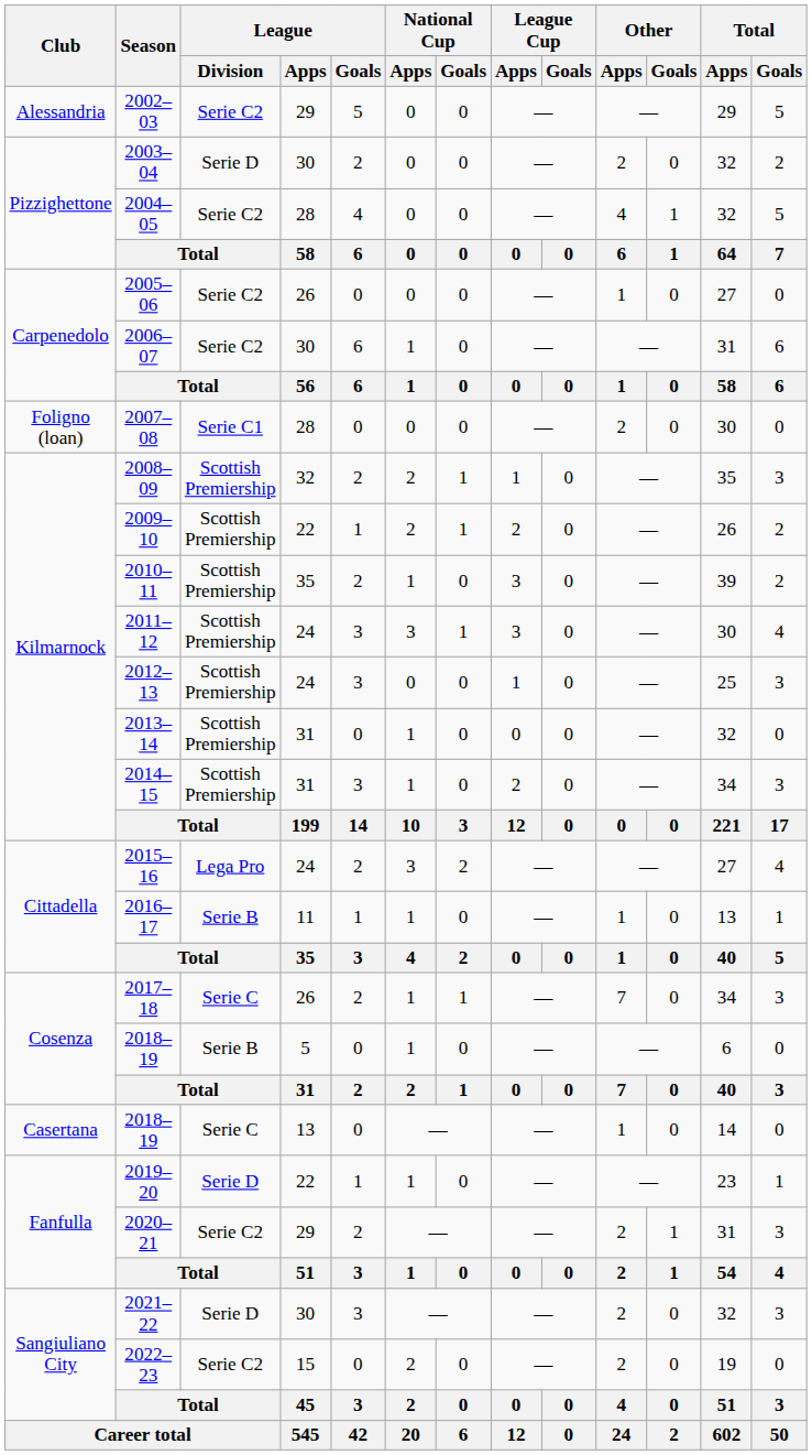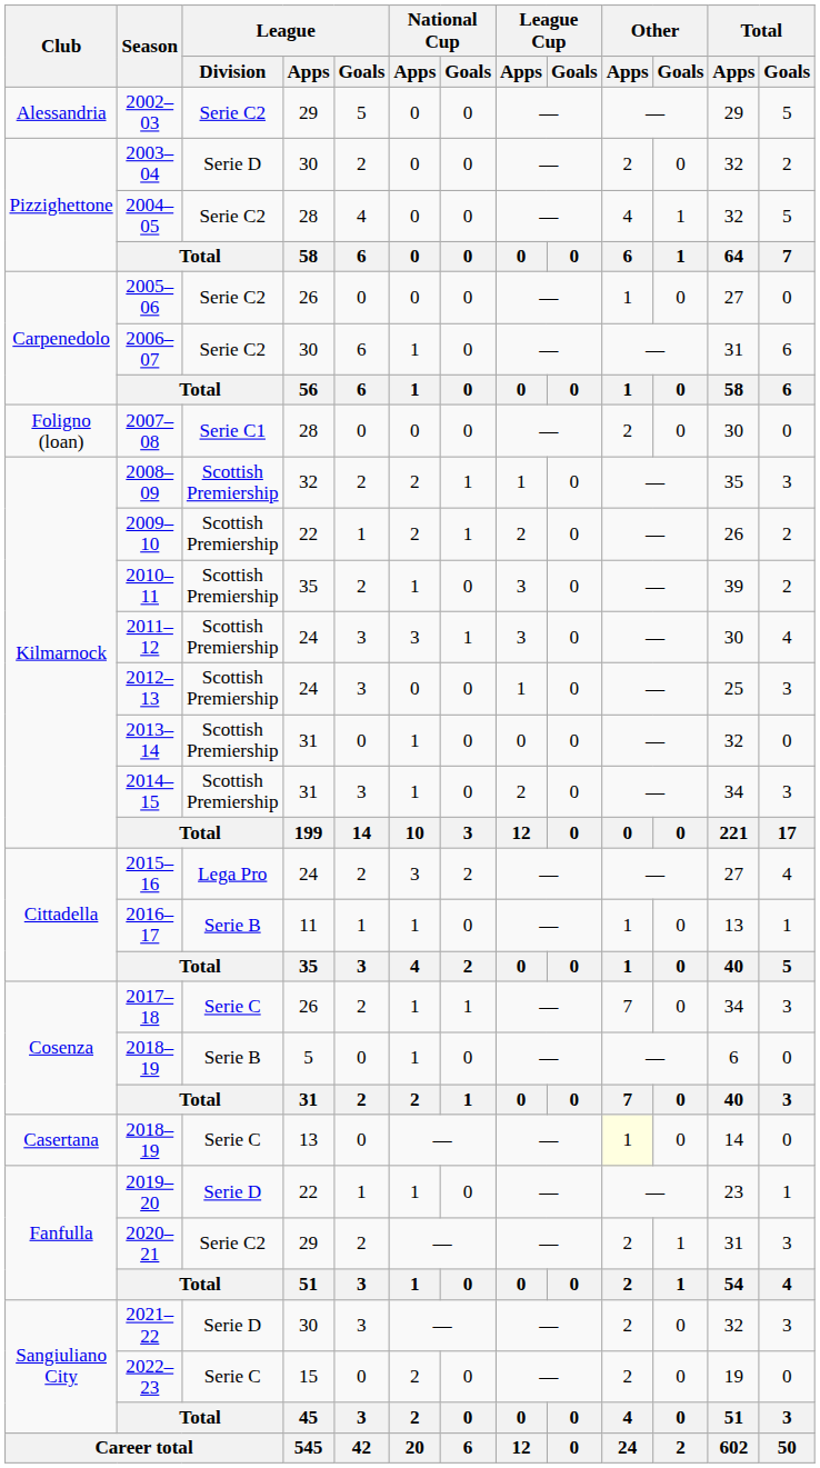2018–19 / 13 | Other / Apps: no background -> lightyellow background
2022–23 | League / Division: Serie C2 -> Serie C
